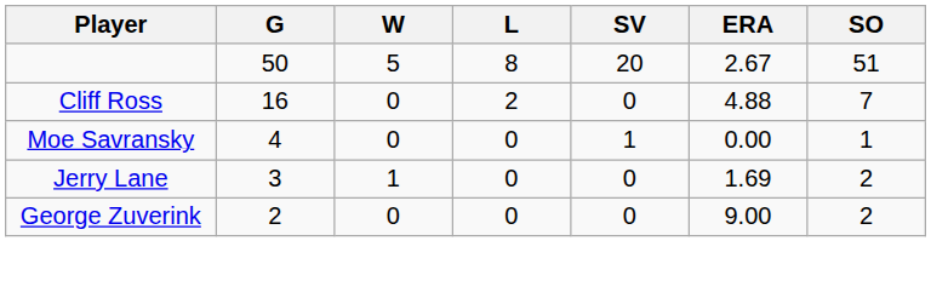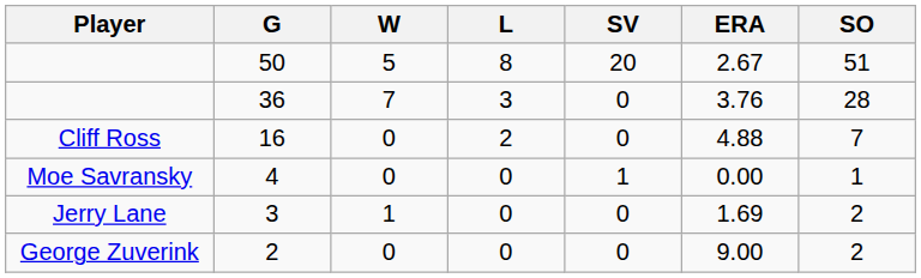+ row: 36 | 7 | 3 | 0 | 3.76 | 28
